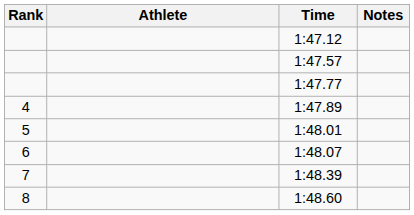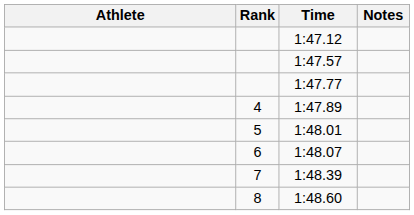columns swapped: Rank <-> Athlete
